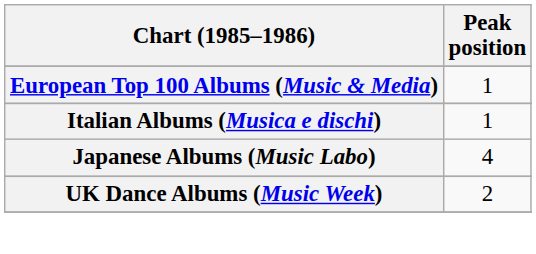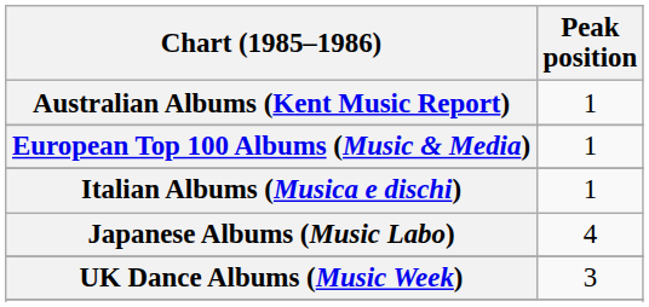+ row: Australian Albums (Kent Music Report) | 1
UK Dance Albums (Music Week) | Peak position: 2 -> 3
